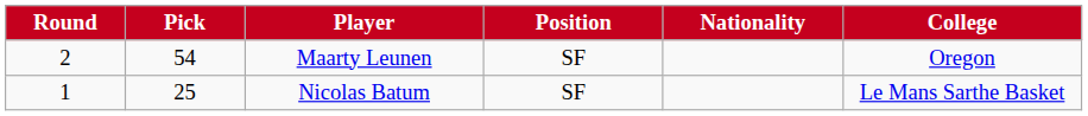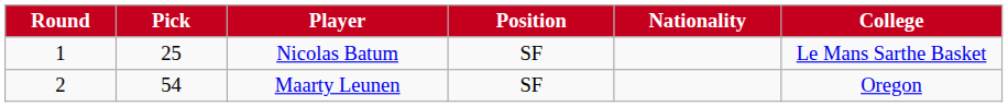rows swapped: Nicolas Batum <-> Maarty Leunen
